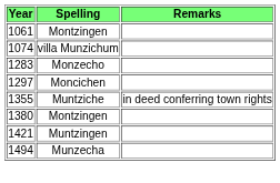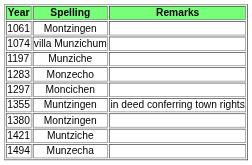+ row: 1197 | Munziche
1355 | Spelling: Muntziche -> Muntzingen
1421 | Spelling: Muntzingen -> Muntziche
